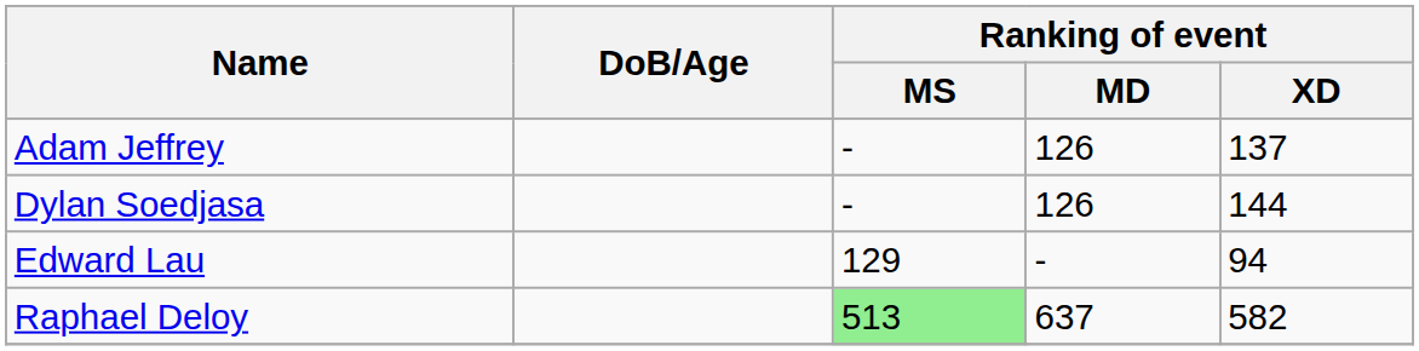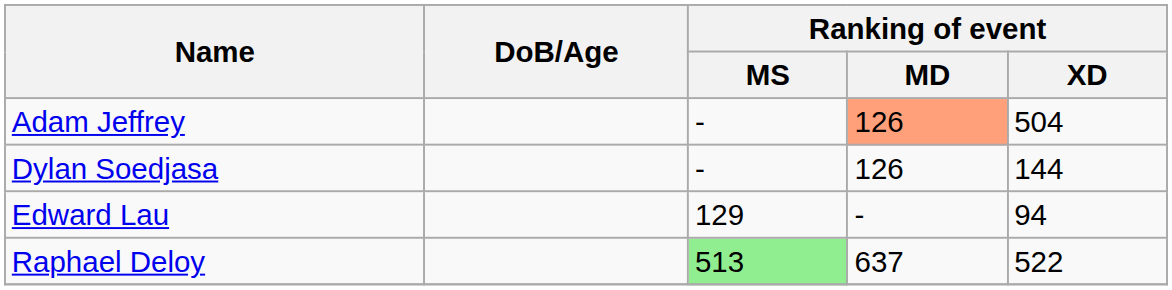Adam Jeffrey | Ranking of event / MD: no background -> lightsalmon background
Adam Jeffrey | Ranking of event / XD: 137 -> 504
Raphael Deloy | Ranking of event / XD: 582 -> 522
